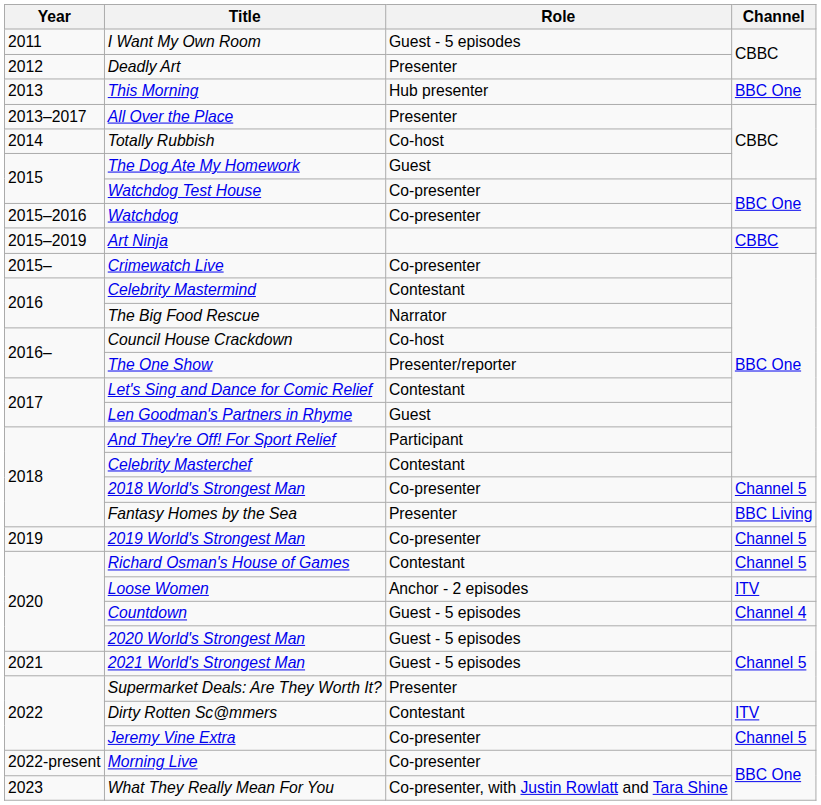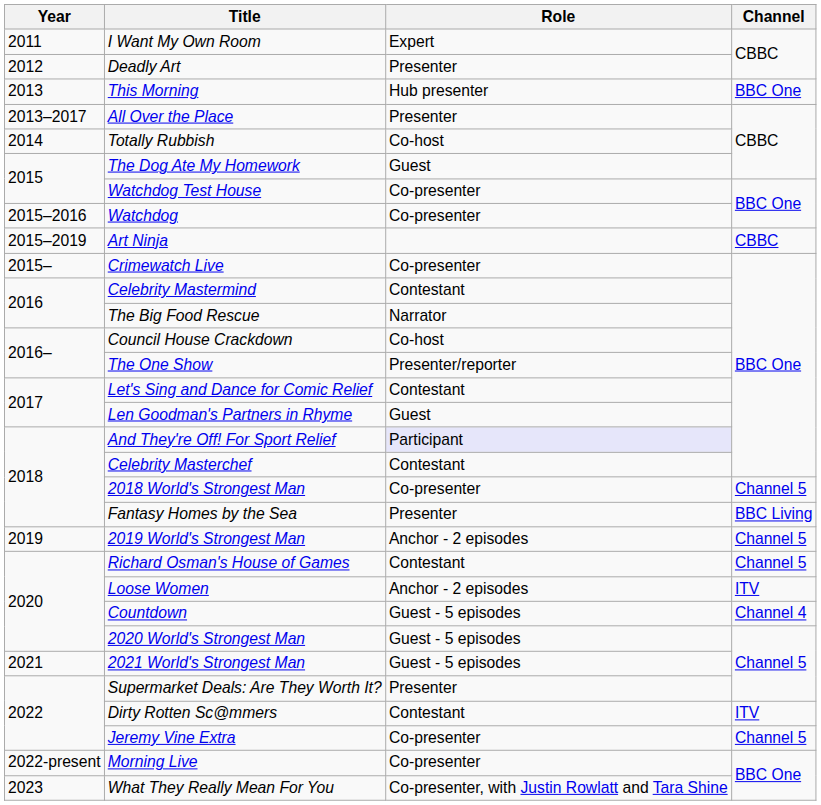I Want My Own Room | Role: Guest - 5 episodes -> Expert
And They're Off! For Sport Relief | Role: no background -> lavender background
2019 World's Strongest Man | Role: Co-presenter -> Anchor - 2 episodes
